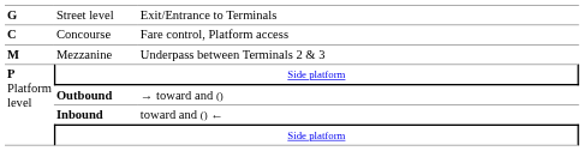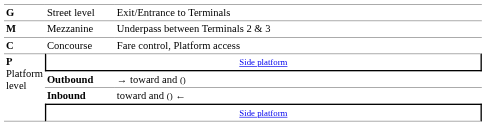rows swapped: Mezzanine <-> Concourse
